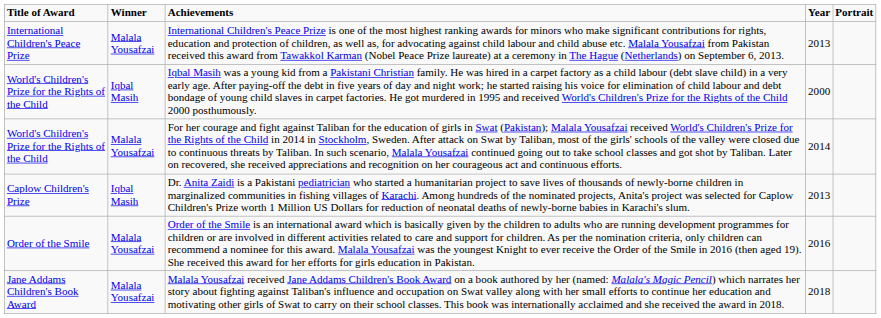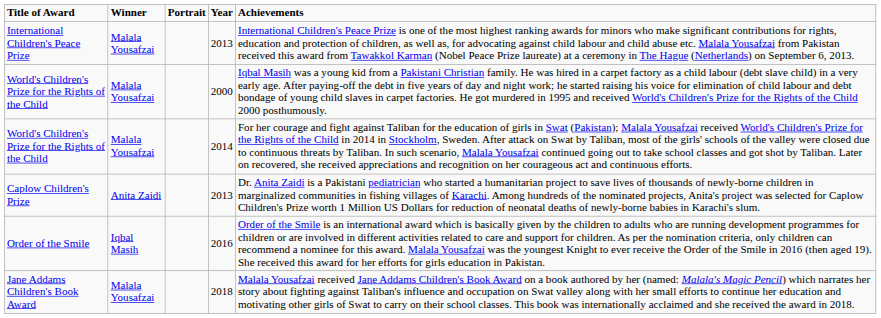columns swapped: Portrait <-> Achievements
World's Children's Prize for the Rights of the Child / 2000 | Winner: Iqbal Masih -> Malala Yousafzai
Caplow Children's Prize | Winner: Iqbal Masih -> Anita Zaidi
Order of the Smile | Winner: Malala Yousafzai -> Iqbal Masih
